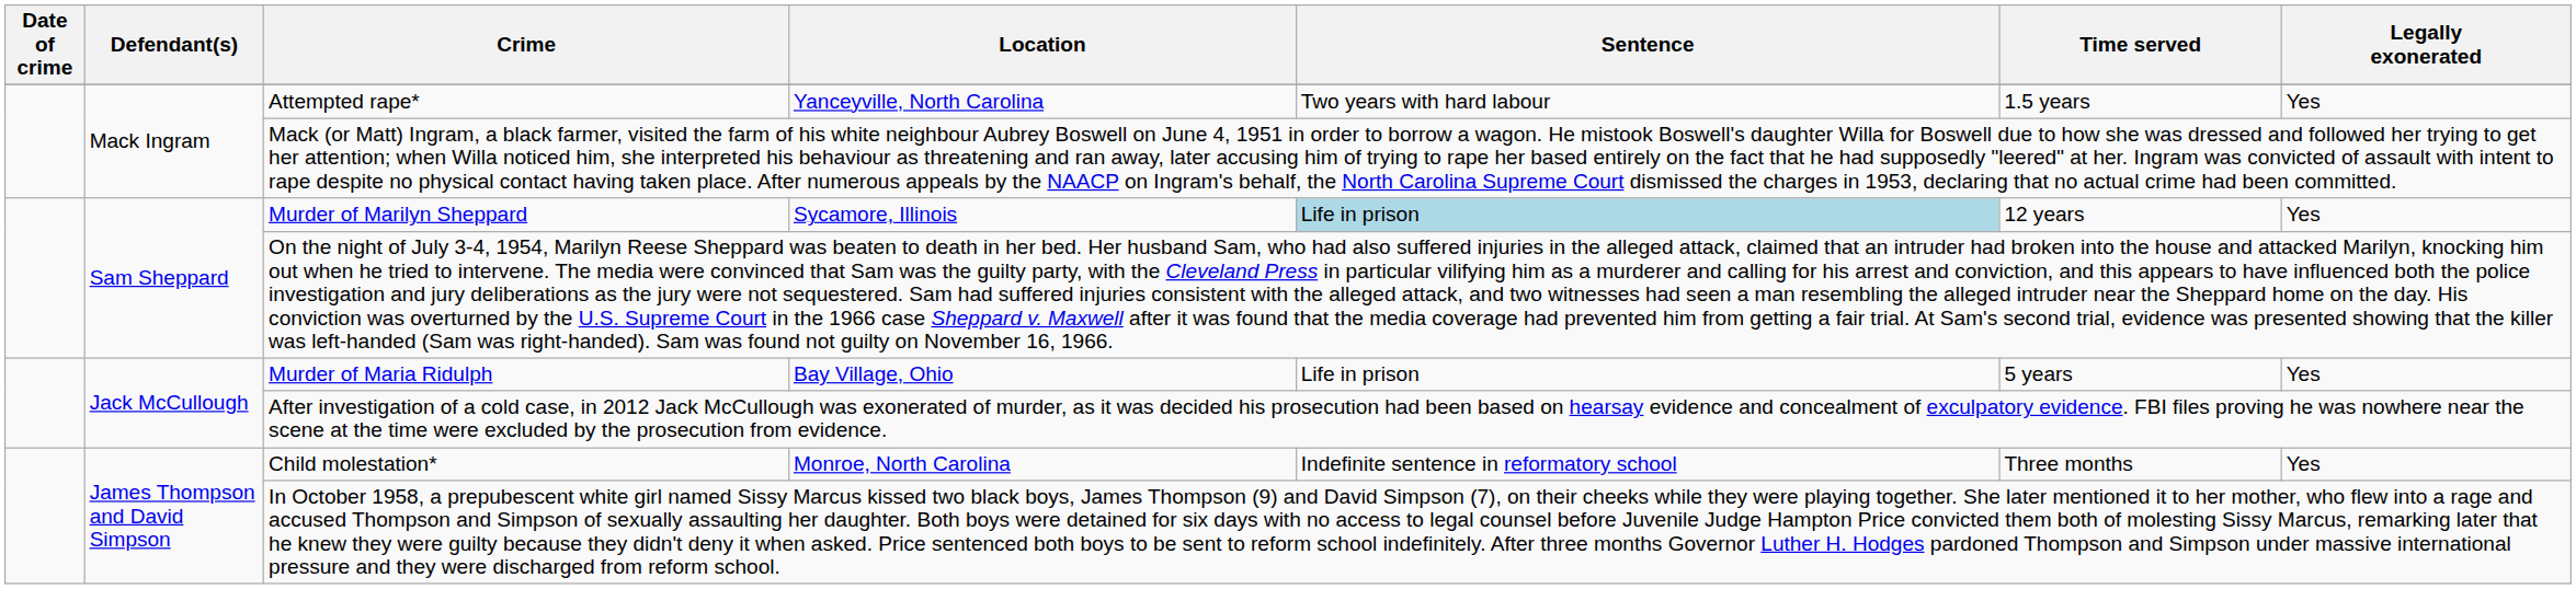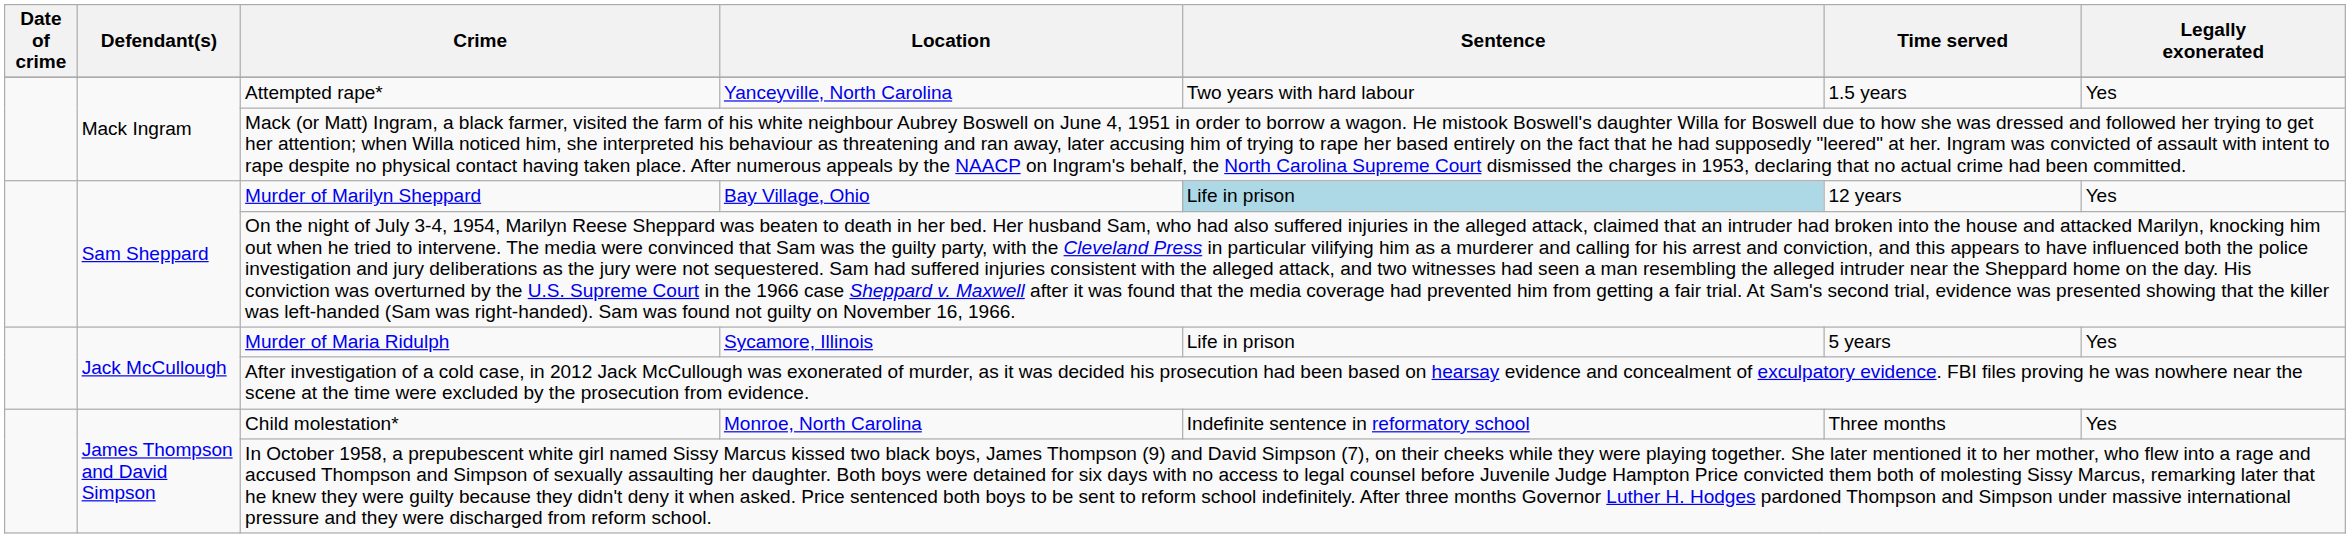Murder of Marilyn Sheppard | Location: Sycamore, Illinois -> Bay Village, Ohio
Murder of Maria Ridulph | Location: Bay Village, Ohio -> Sycamore, Illinois
